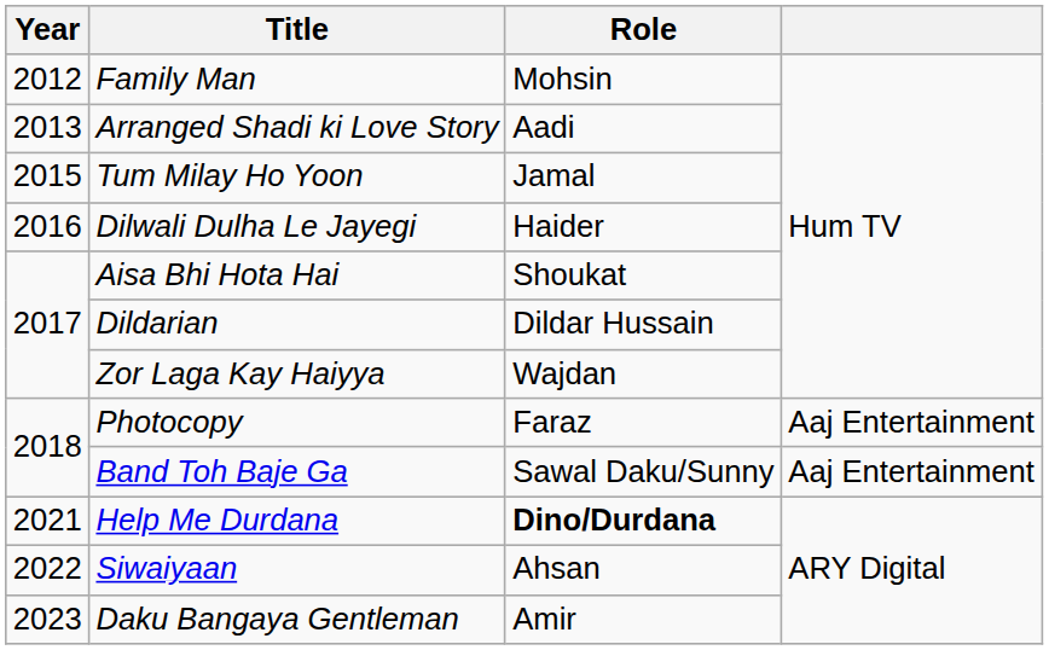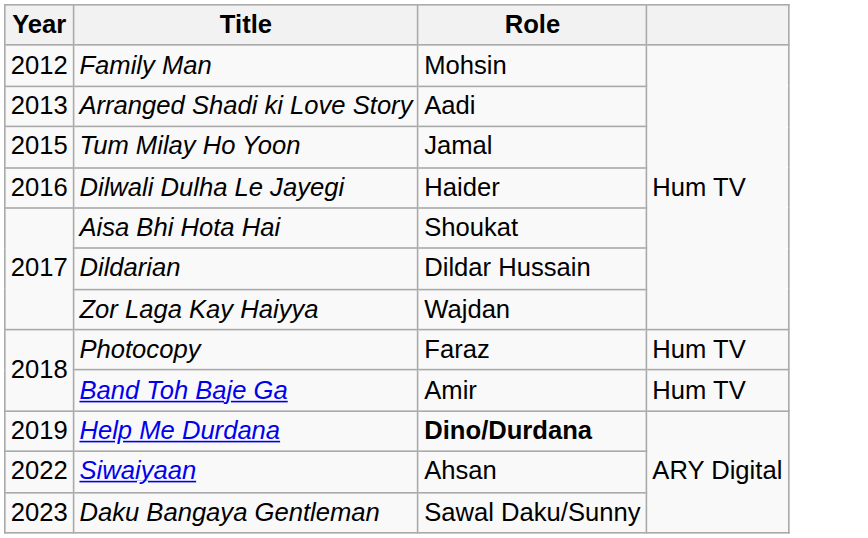Photocopy | column 4: Aaj Entertainment -> Hum TV
Band Toh Baje Ga | Role: Sawal Daku/Sunny -> Amir
Band Toh Baje Ga | column 4: Aaj Entertainment -> Hum TV
Help Me Durdana | Year: 2021 -> 2019
Daku Bangaya Gentleman | Role: Amir -> Sawal Daku/Sunny
